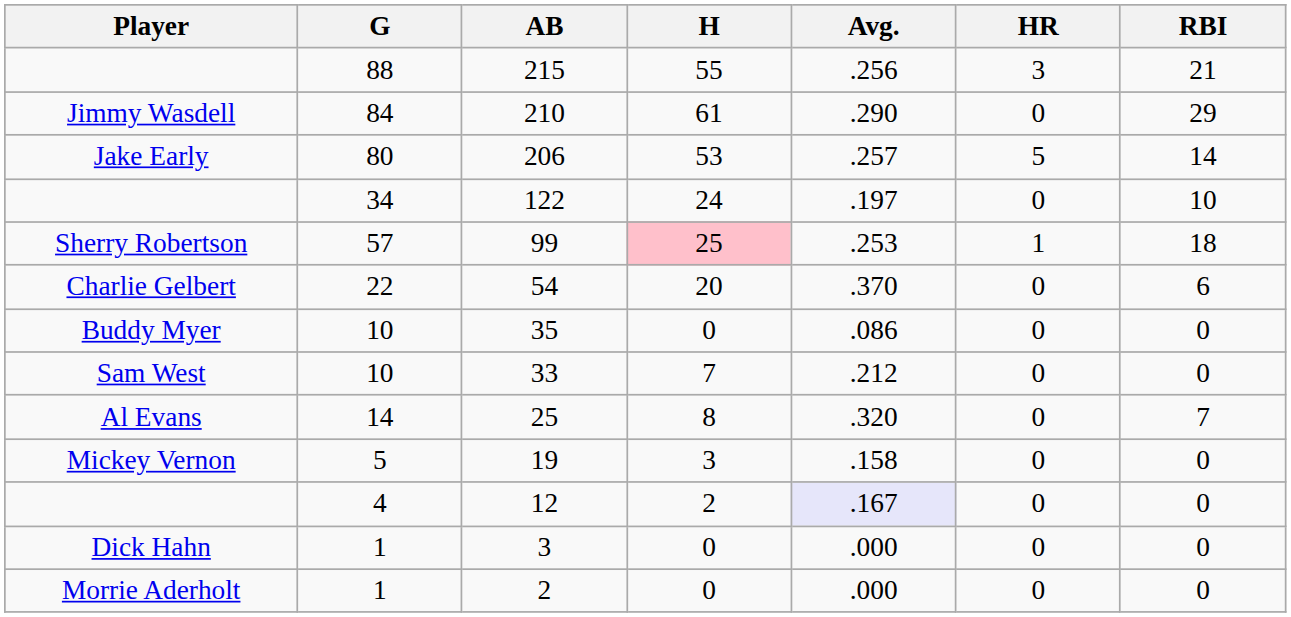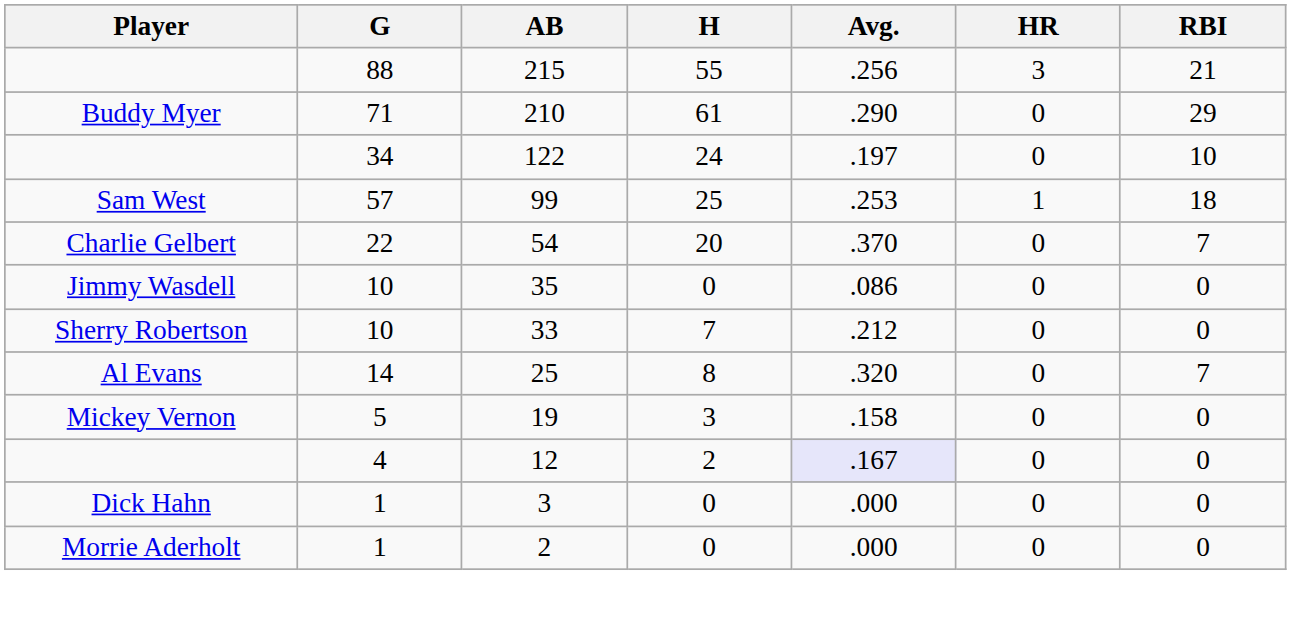210 | Player: Jimmy Wasdell -> Buddy Myer
210 | G: 84 -> 71
- row: Jake Early | 80 | 206 | 53 | .257 | 5 | 14
99 | Player: Sherry Robertson -> Sam West
99 | H: pink background -> no background
54 | RBI: 6 -> 7
35 | Player: Buddy Myer -> Jimmy Wasdell
33 | Player: Sam West -> Sherry Robertson
